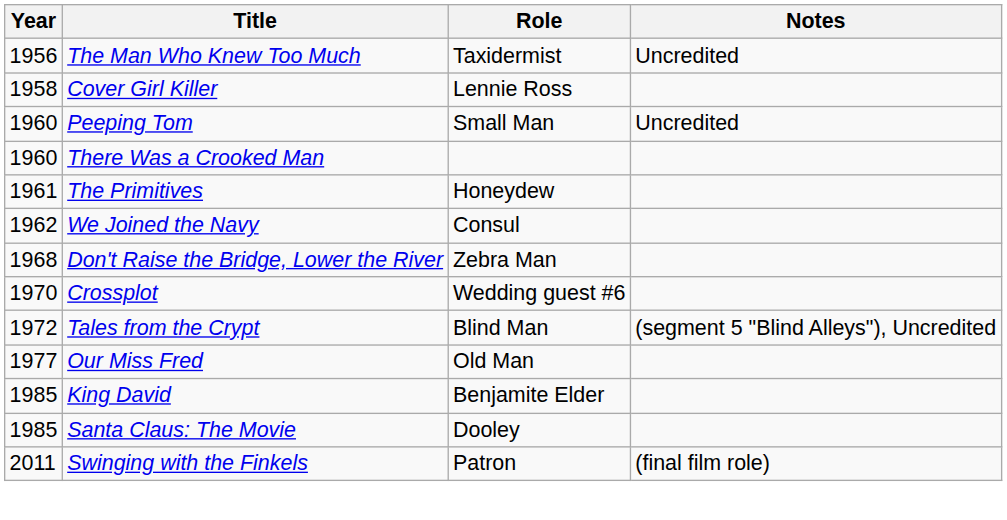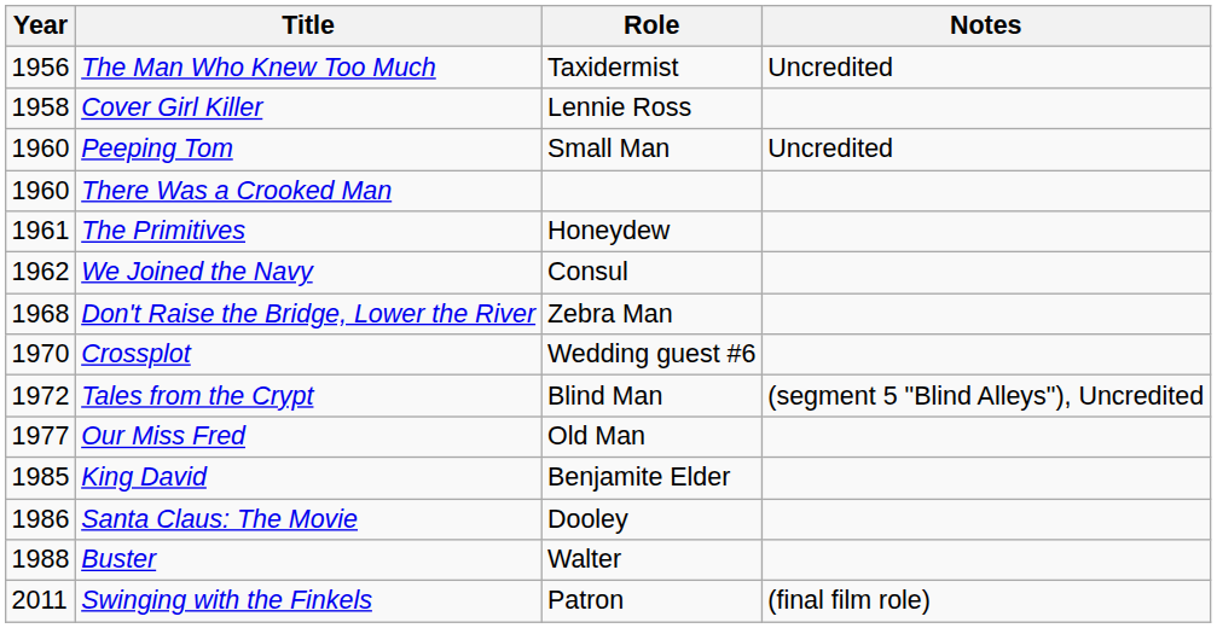Santa Claus: The Movie | Year: 1985 -> 1986
+ row: 1988 | Buster | Walter
